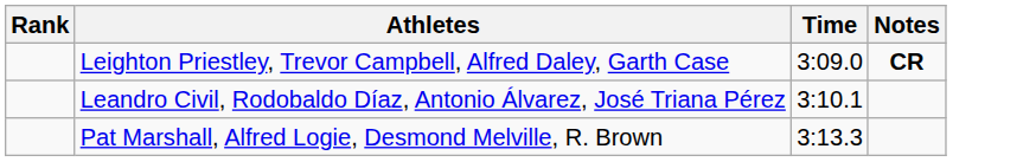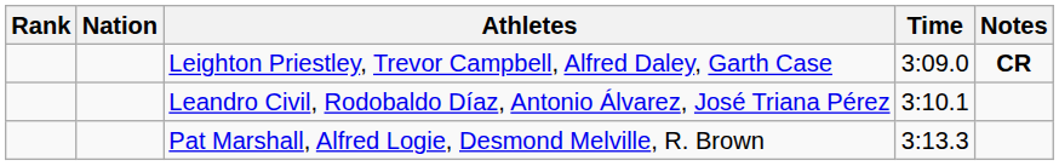+ column: Nation
